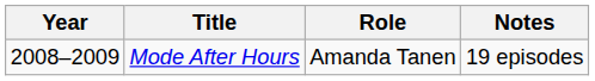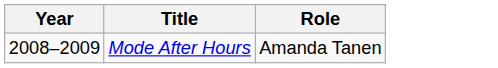- column: Notes | 19 episodes
